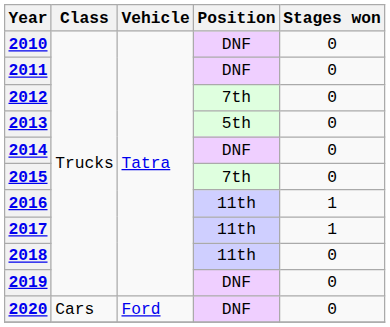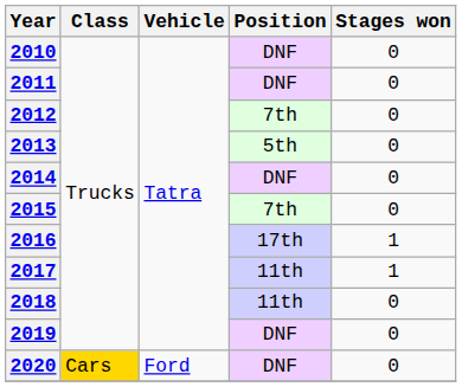2016 | Position: 11th -> 17th
2020 | Class: no background -> gold background
